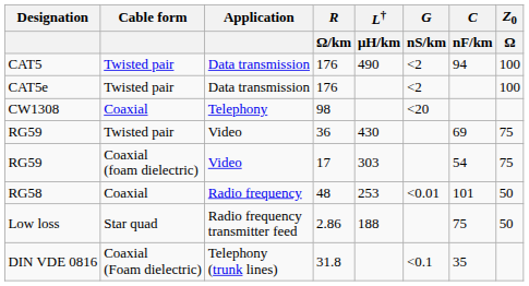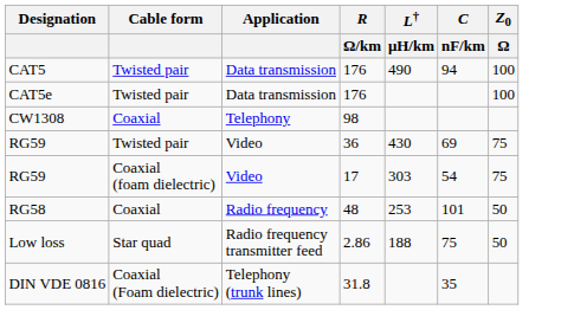- column: G | nS/km | <2 | <2 | <20 | <0.01 | <0.1
